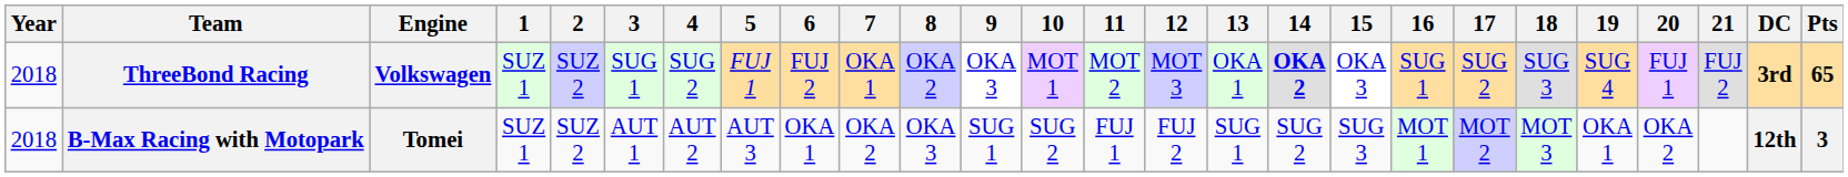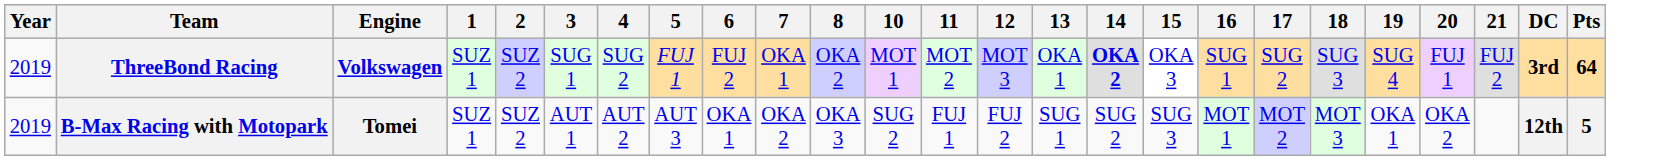- column: 9 | OKA 3 | SUG 1
ThreeBond Racing | Year: 2018 -> 2019
ThreeBond Racing | Pts: 65 -> 64
B-Max Racing with Motopark | Year: 2018 -> 2019
B-Max Racing with Motopark | Pts: 3 -> 5
